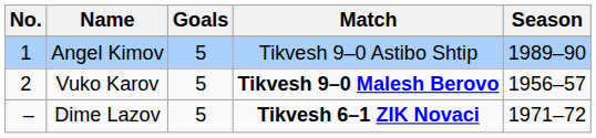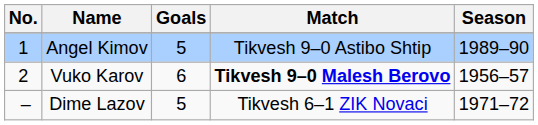Vuko Karov | Goals: 5 -> 6
Dime Lazov | Match: bold -> normal
